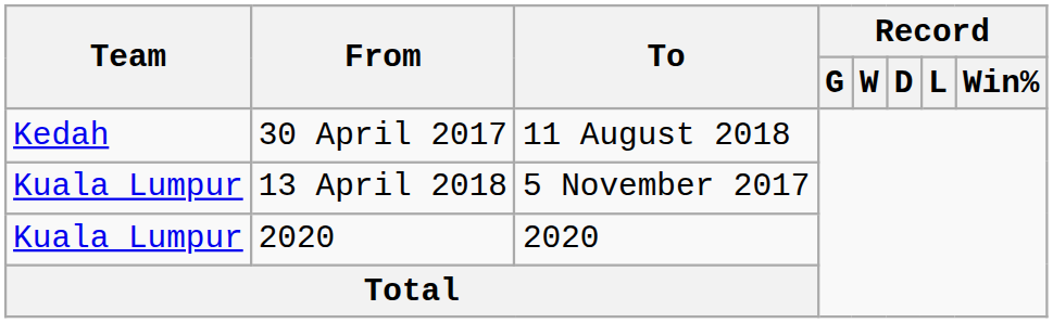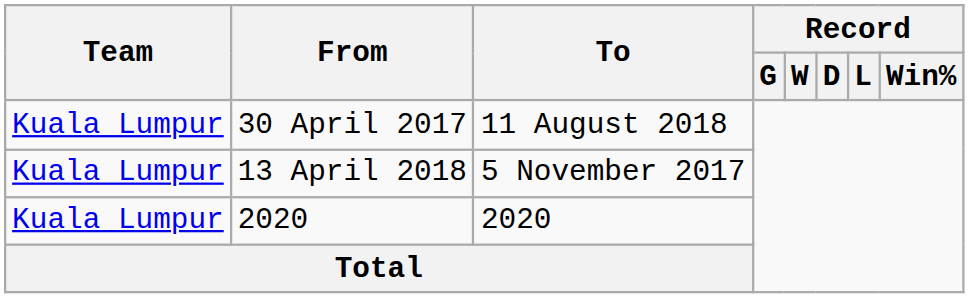30 April 2017 | Team: Kedah -> Kuala Lumpur
